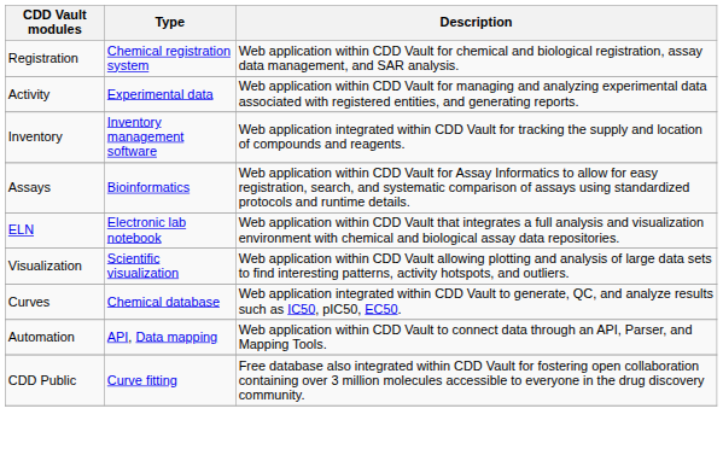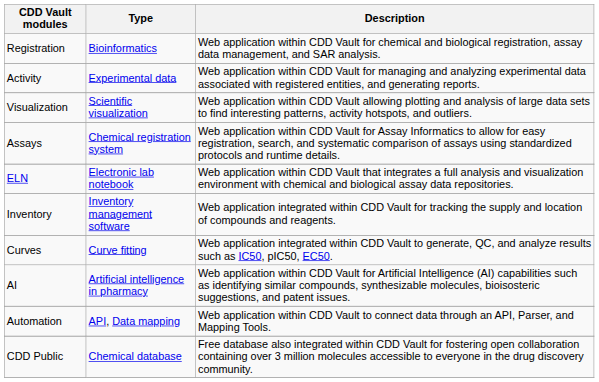Registration | Type: Chemical registration system -> Bioinformatics
rows swapped: Visualization <-> Inventory
Assays | Type: Bioinformatics -> Chemical registration system
Curves | Type: Chemical database -> Curve fitting
+ row: AI | Artificial intelligence in pharmacy | Web application within CDD Vault for Artificial Intelligence (AI) capabilities such as identifying similar compounds, synthesizable molecules, bioisosteric suggestions, and patent issues.
CDD Public | Type: Curve fitting -> Chemical database
